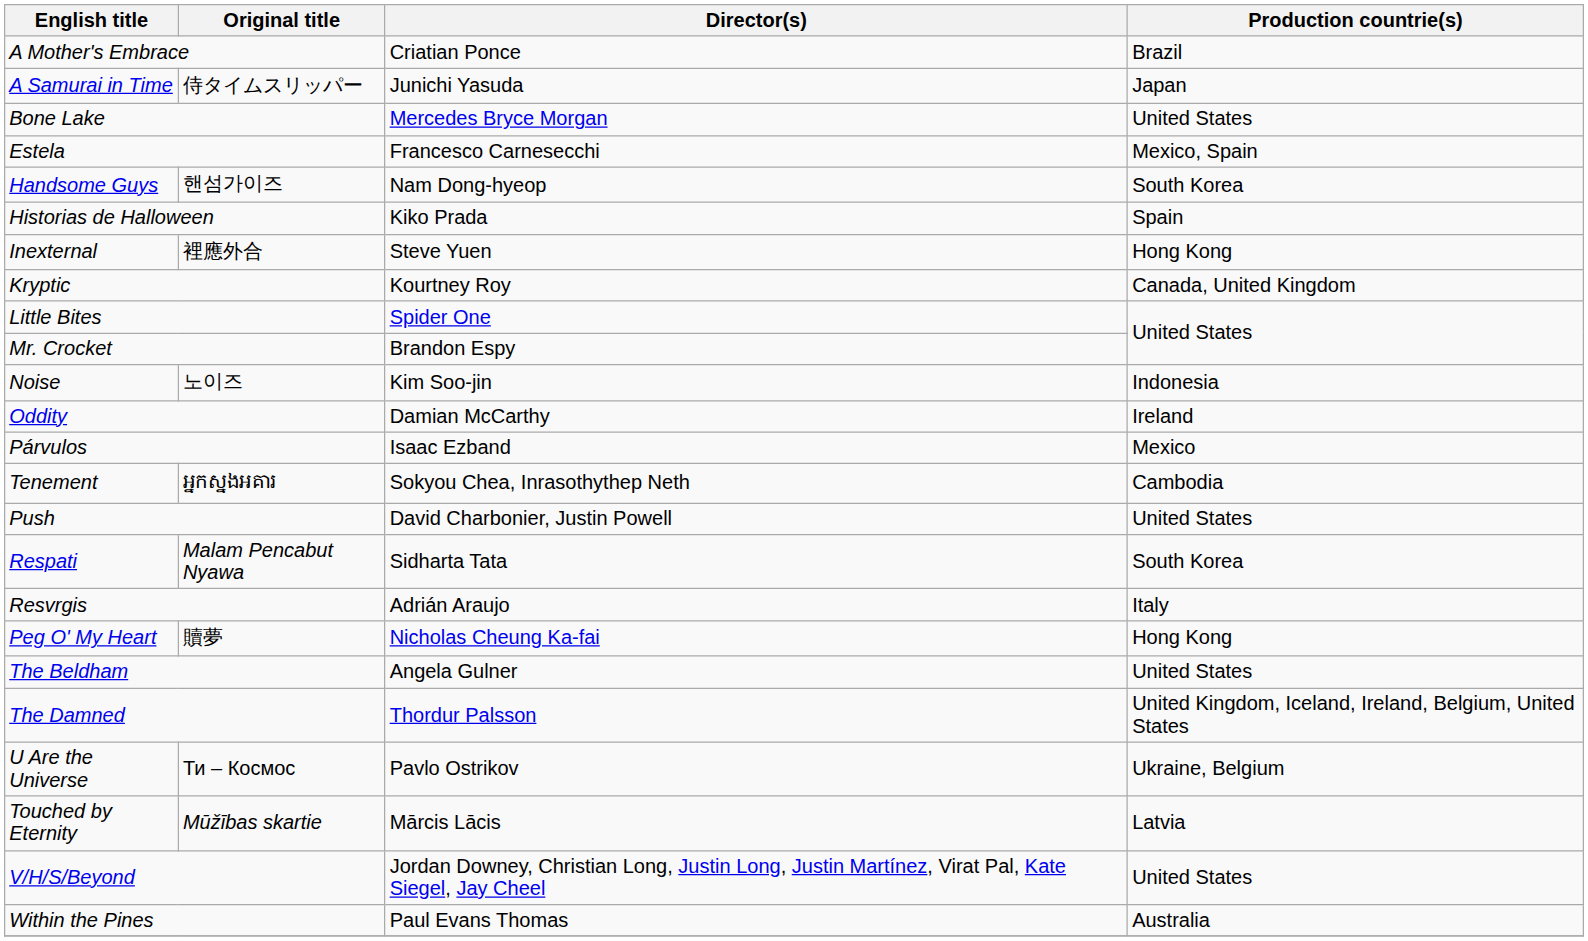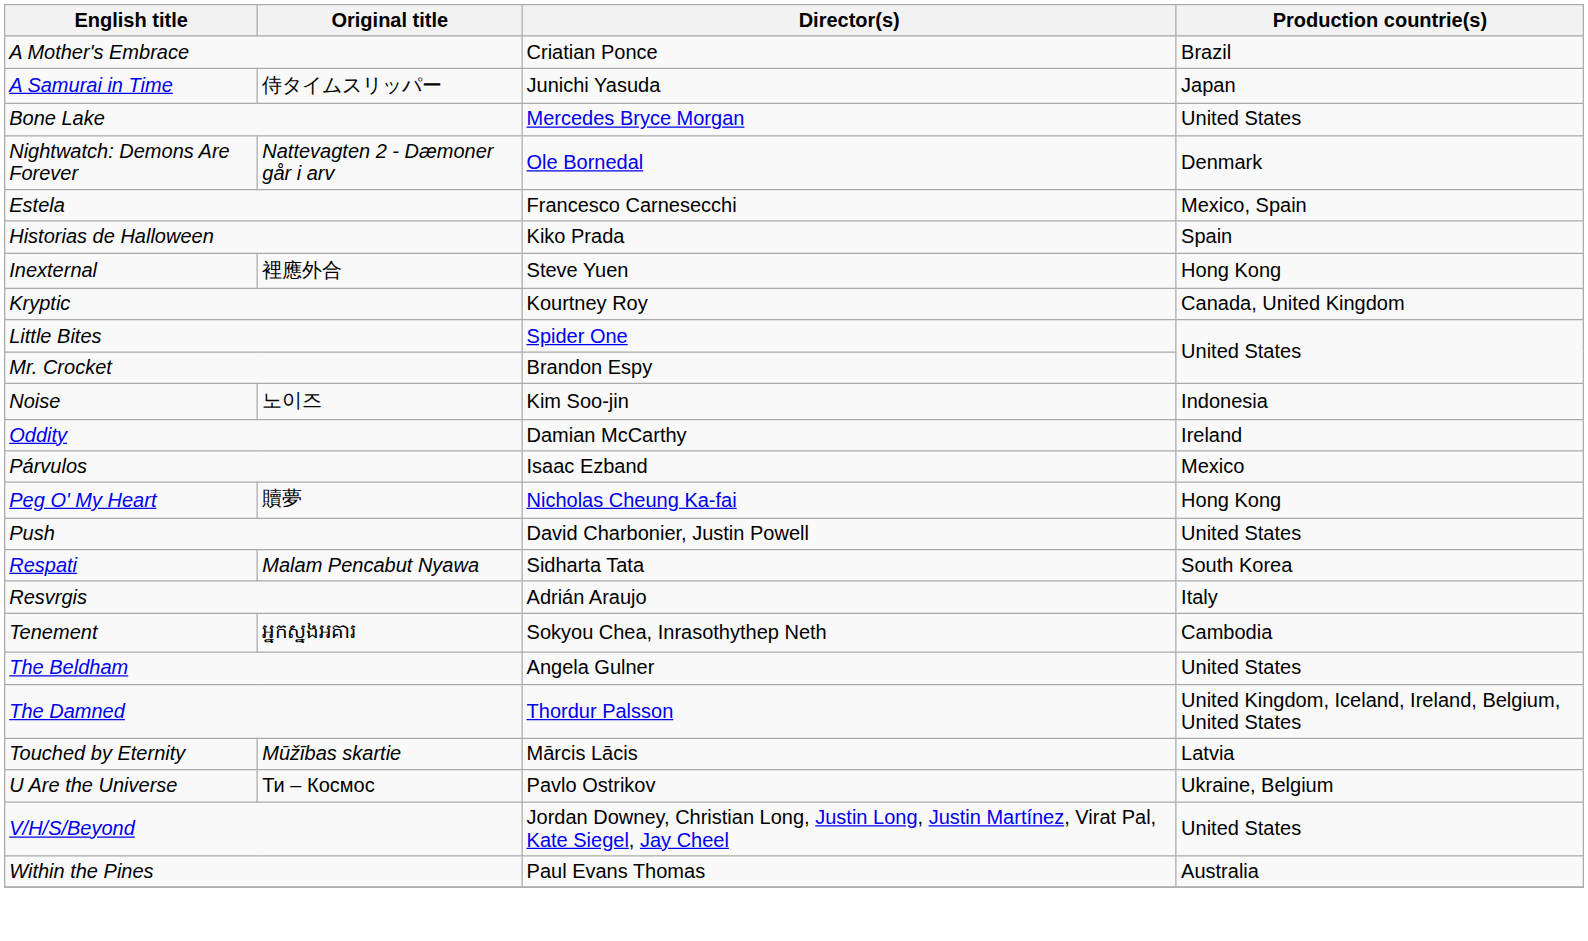+ row: Nightwatch: Demons Are Forever | Nattevagten 2 - Dæmoner går i arv | Ole Bornedal | Denmark
- row: Handsome Guys | 핸섬가이즈 | Nam Dong-hyeop | South Korea
rows swapped: Peg O' My Heart <-> Tenement
rows swapped: Touched by Eternity <-> U Are the Universe
